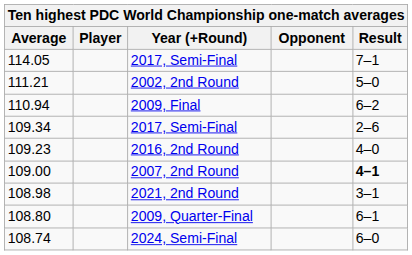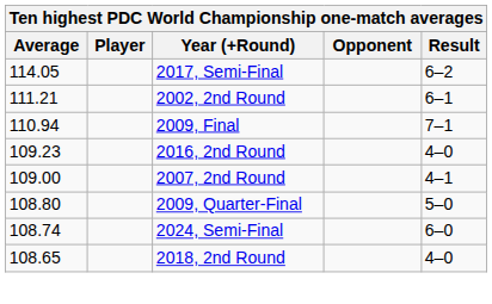114.05 / 2017, Semi-Final | Result: 7–1 -> 6–2
2002, 2nd Round | Result: 5–0 -> 6–1
2009, Final | Result: 6–2 -> 7–1
- row: 109.34 | 2017, Semi-Final | 2–6
2007, 2nd Round | Result: bold -> normal
- row: 108.98 | 2021, 2nd Round | 3–1
2009, Quarter-Final | Result: 6–1 -> 5–0
+ row: 108.65 | 2018, 2nd Round | 4–0
